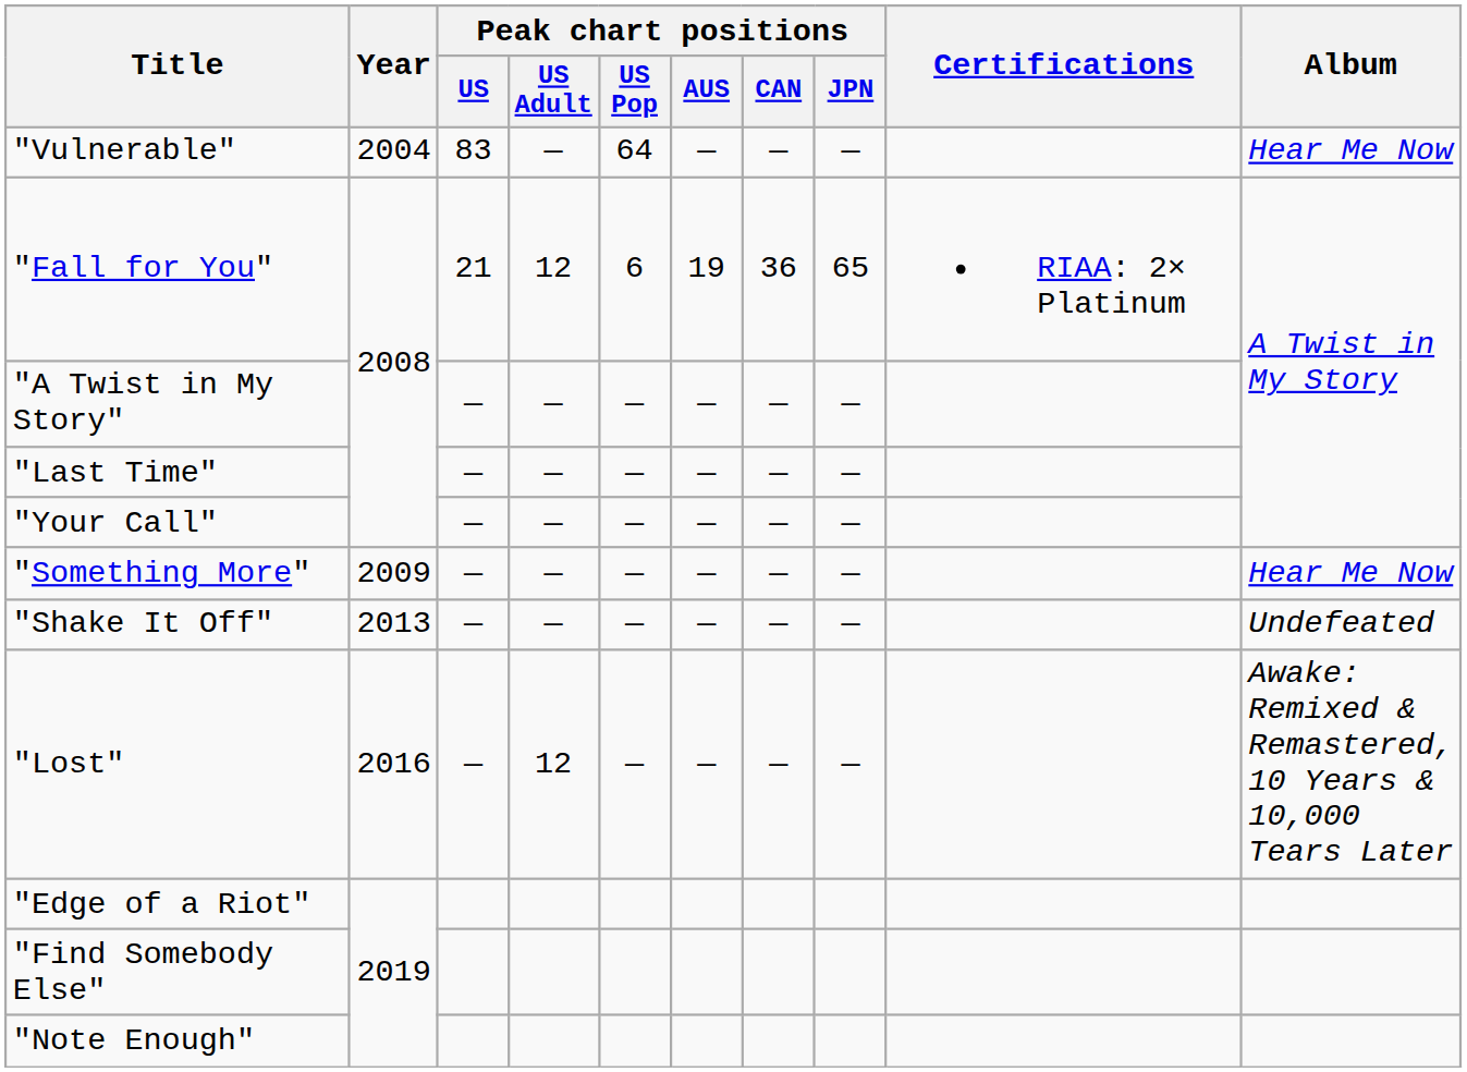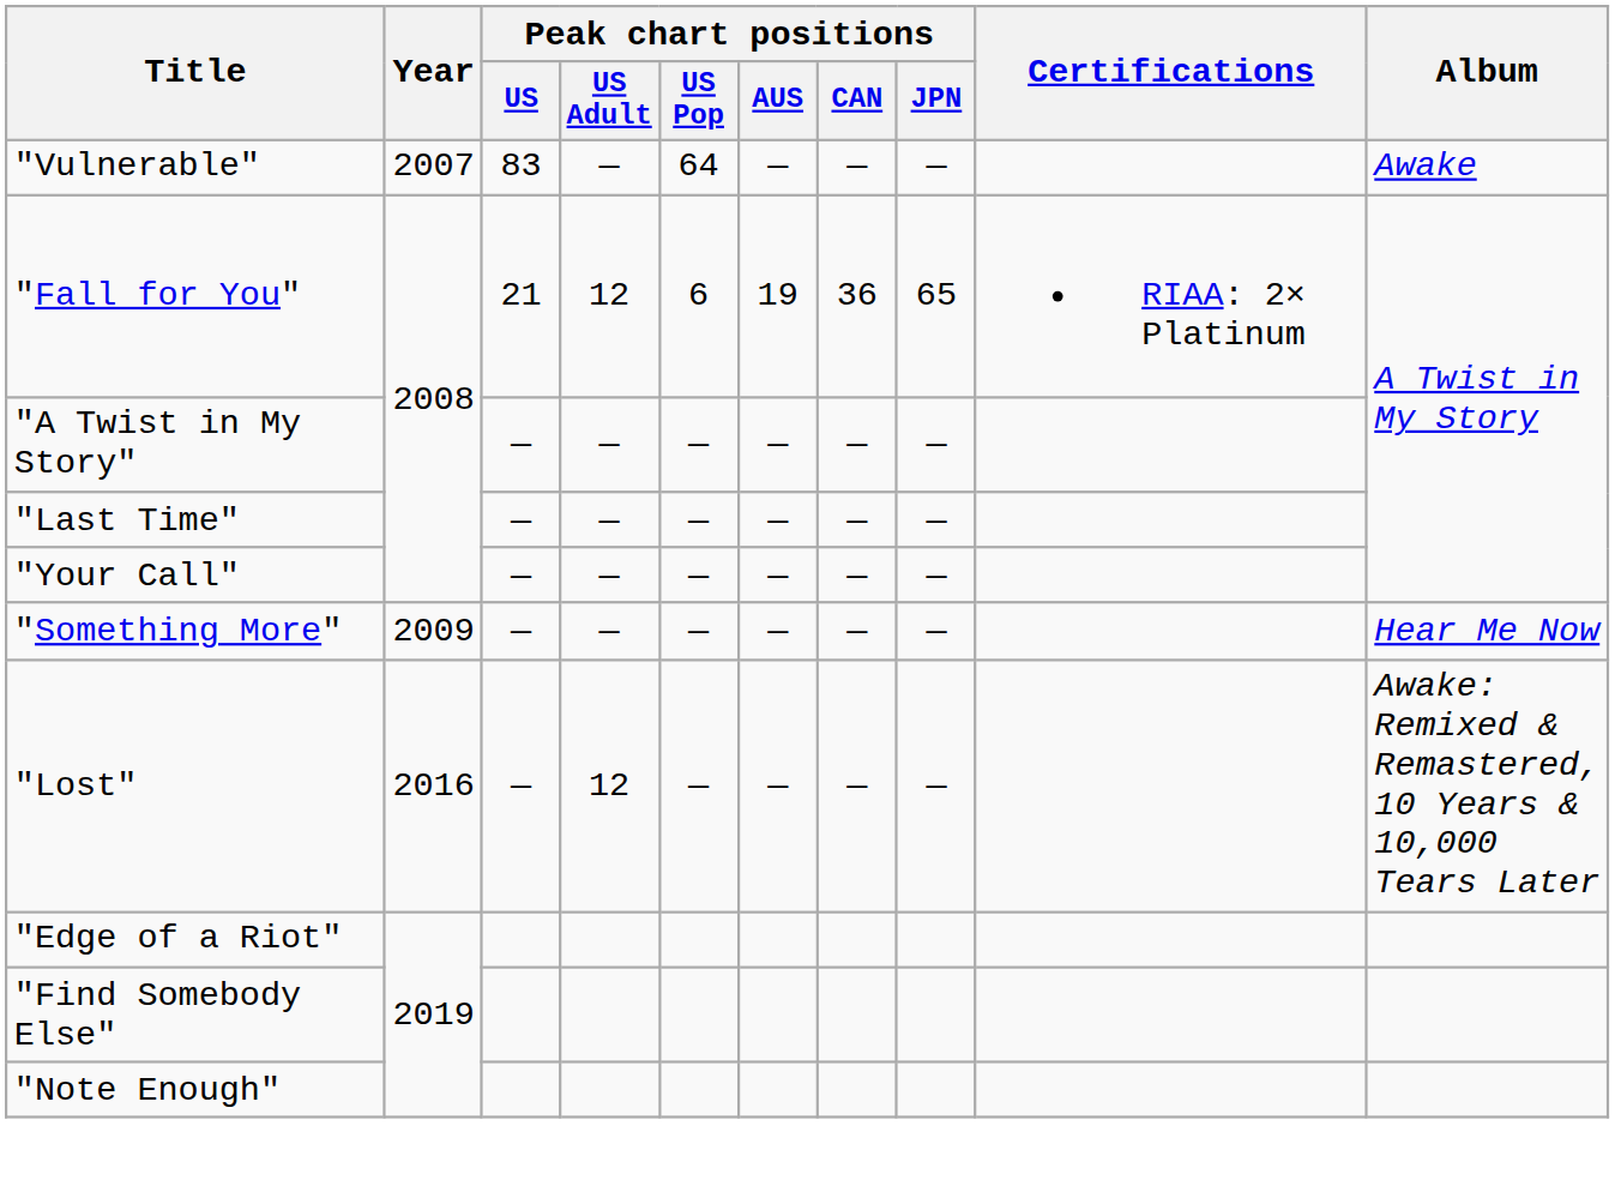"Vulnerable" | Year: 2004 -> 2007
"Vulnerable" | Album: Hear Me Now -> Awake
- row: "Shake It Off" | 2013 | — | — | — | — | — | — | Undefeated
